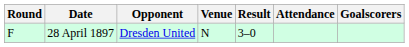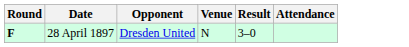- column: Goalscorers
28 April 1897 | Round: normal -> bold
